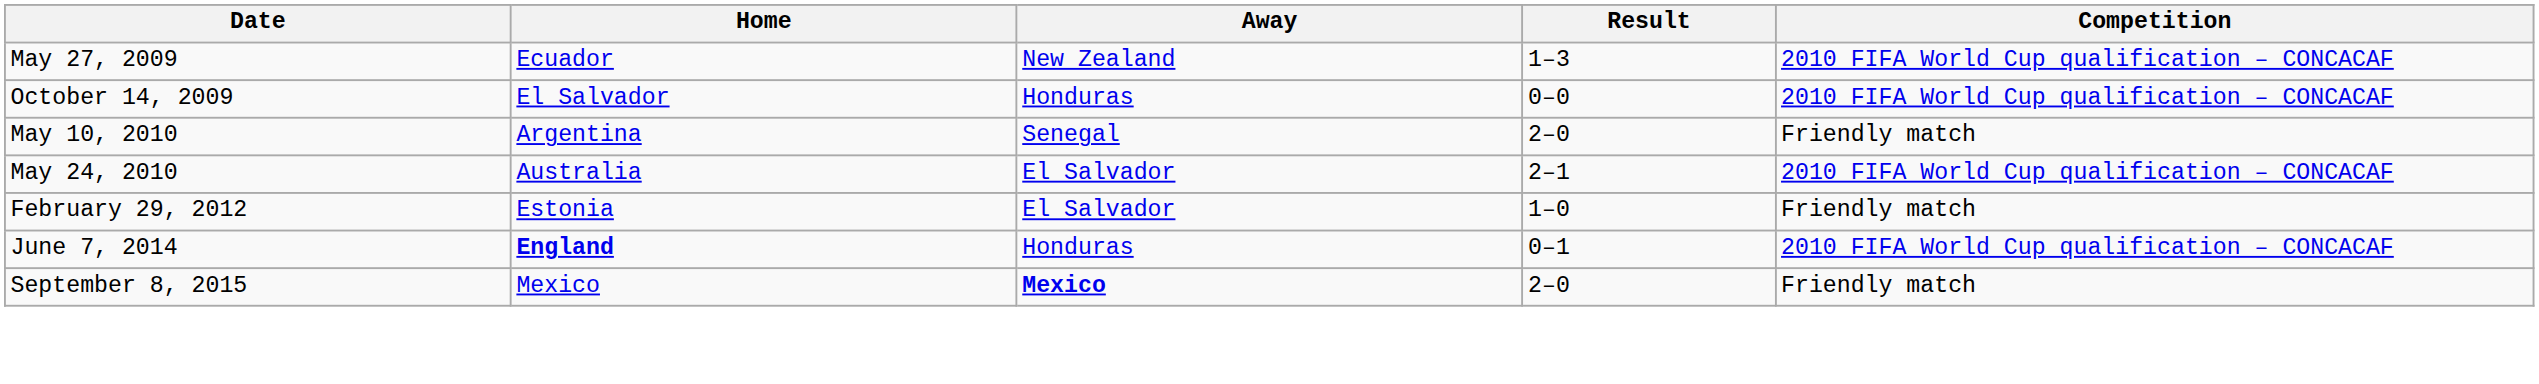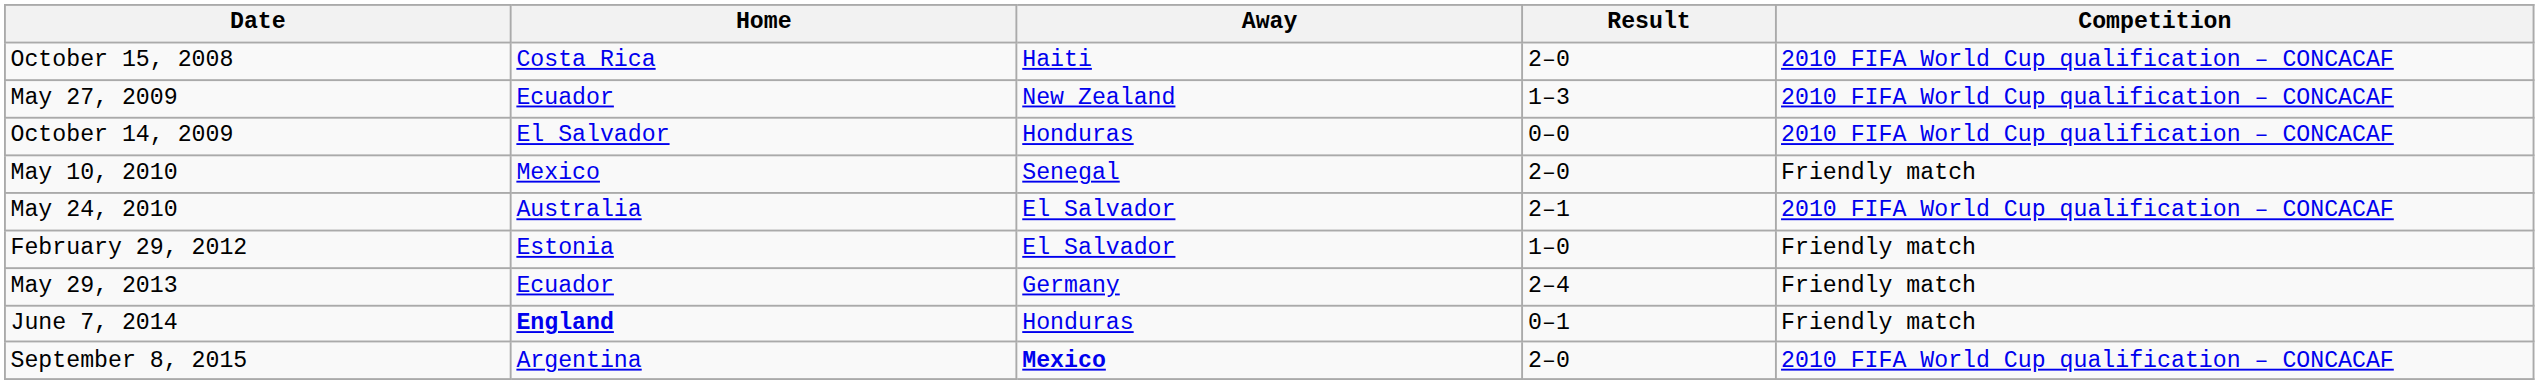+ row: October 15, 2008 | Costa Rica | Haiti | 2–0 | 2010 FIFA World Cup qualification – CONCACAF
May 10, 2010 | Home: Argentina -> Mexico
+ row: May 29, 2013 | Ecuador | Germany | 2–4 | Friendly match
June 7, 2014 | Competition: 2010 FIFA World Cup qualification – CONCACAF -> Friendly match
September 8, 2015 | Home: Mexico -> Argentina
September 8, 2015 | Competition: Friendly match -> 2010 FIFA World Cup qualification – CONCACAF
